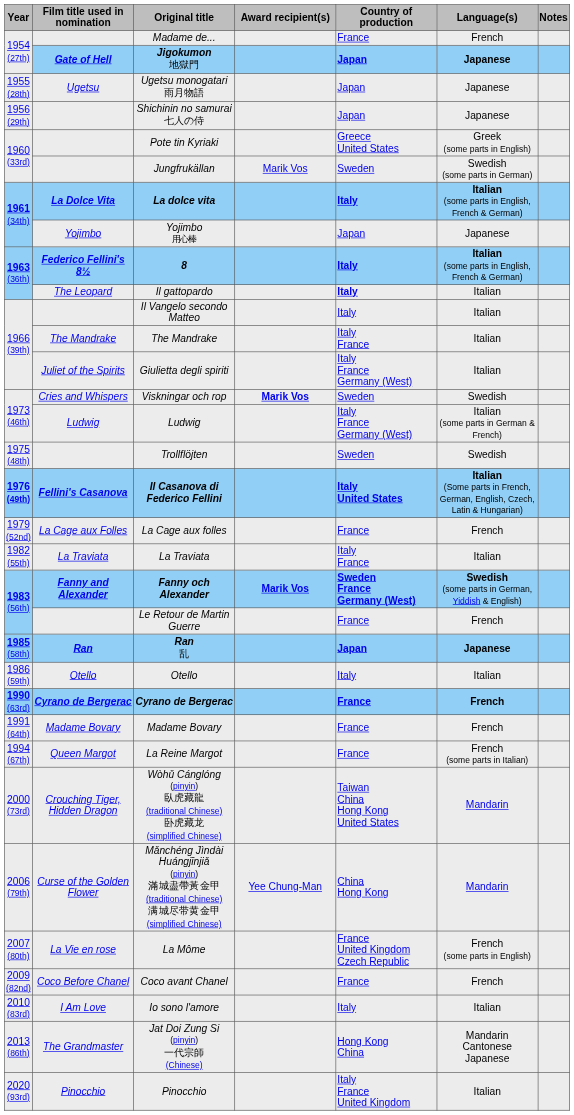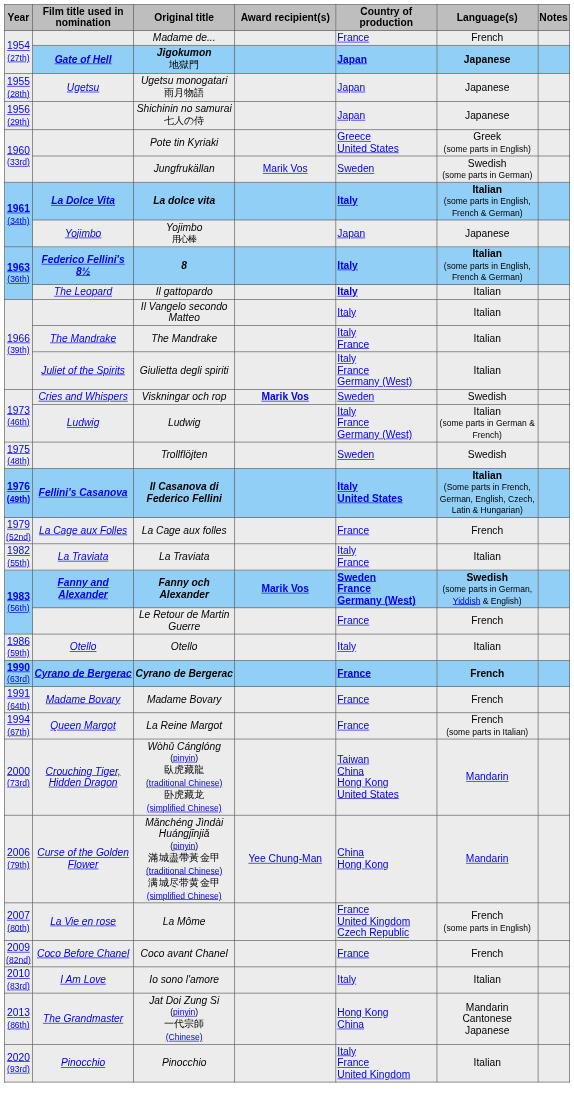- row: 1985 (58th) | Ran | Ran 乱 | Japan | Japanese
